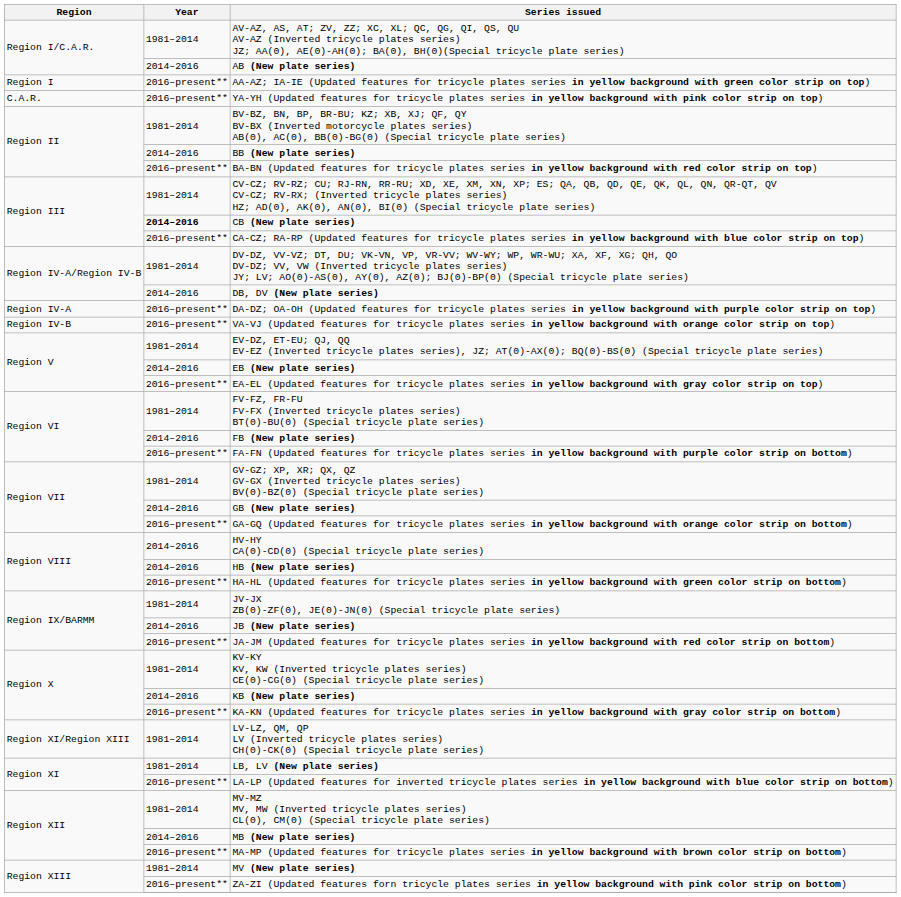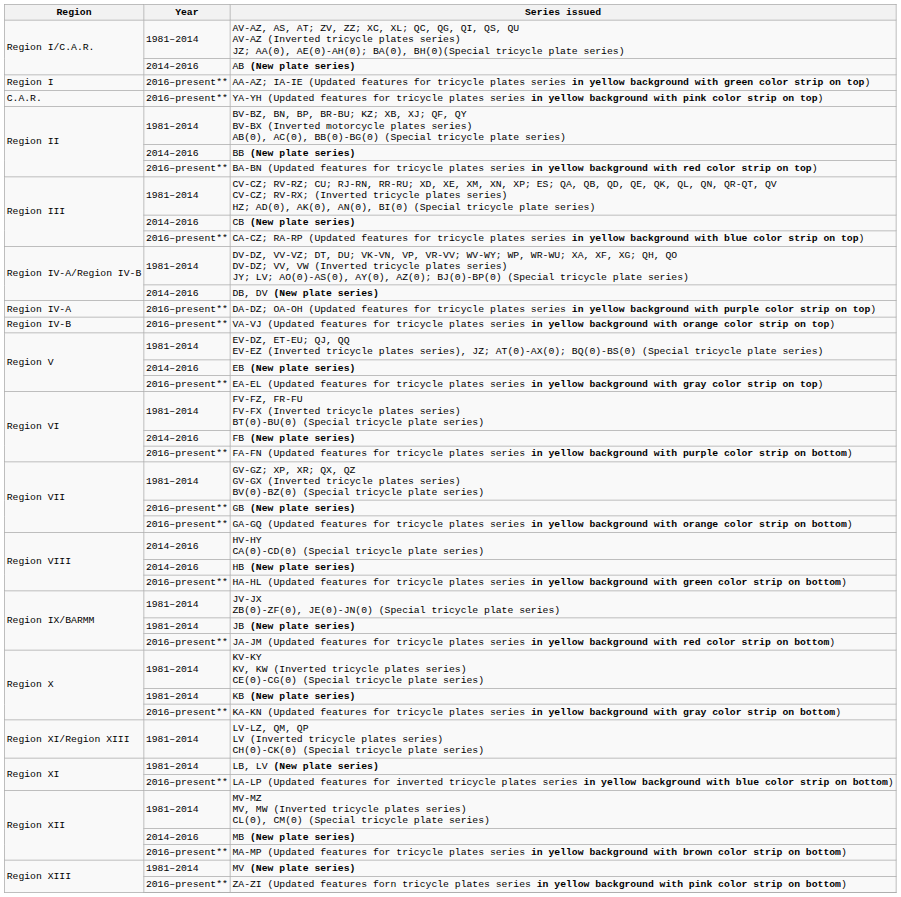CB (New plate series) | Year: bold -> normal
GB (New plate series) | Year: 2014–2016 -> 2016–present**
JB (New plate series) | Year: 2014–2016 -> 1981–2014
KB (New plate series) | Year: 2014–2016 -> 1981–2014
